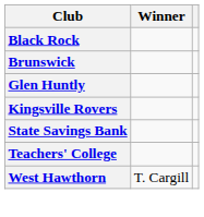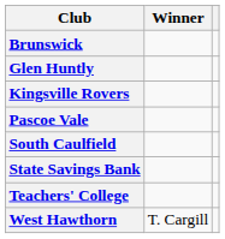- row: Black Rock
+ row: Pascoe Vale
+ row: South Caulfield
